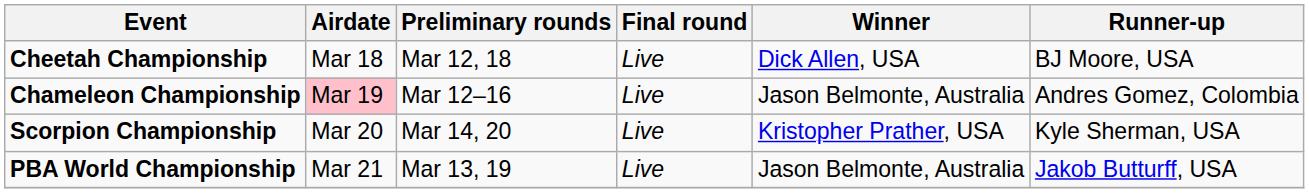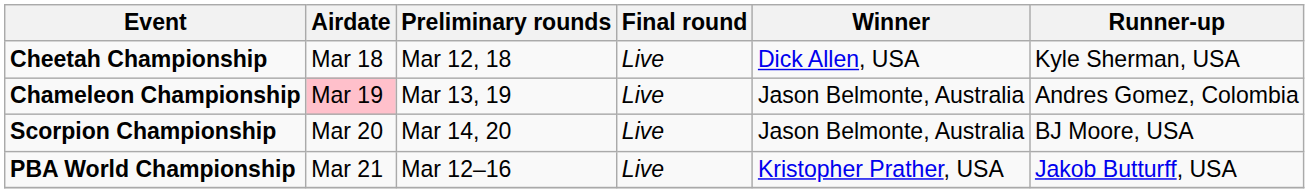Cheetah Championship | Runner-up: BJ Moore, USA -> Kyle Sherman, USA
Chameleon Championship | Preliminary rounds: Mar 12–16 -> Mar 13, 19
Scorpion Championship | Winner: Kristopher Prather, USA -> Jason Belmonte, Australia
Scorpion Championship | Runner-up: Kyle Sherman, USA -> BJ Moore, USA
PBA World Championship | Preliminary rounds: Mar 13, 19 -> Mar 12–16
PBA World Championship | Winner: Jason Belmonte, Australia -> Kristopher Prather, USA
